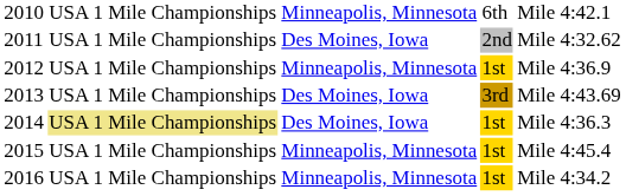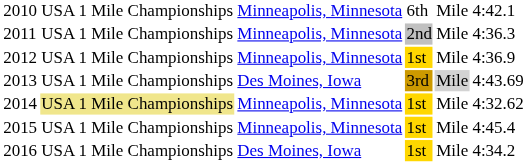2011 | column 3: Des Moines, Iowa -> Minneapolis, Minnesota
2011 | column 6: 4:32.62 -> 4:36.3
2013 | column 5: no background -> lightgrey background
2014 | column 3: Des Moines, Iowa -> Minneapolis, Minnesota
2014 | column 6: 4:36.3 -> 4:32.62
2016 | column 3: Minneapolis, Minnesota -> Des Moines, Iowa
